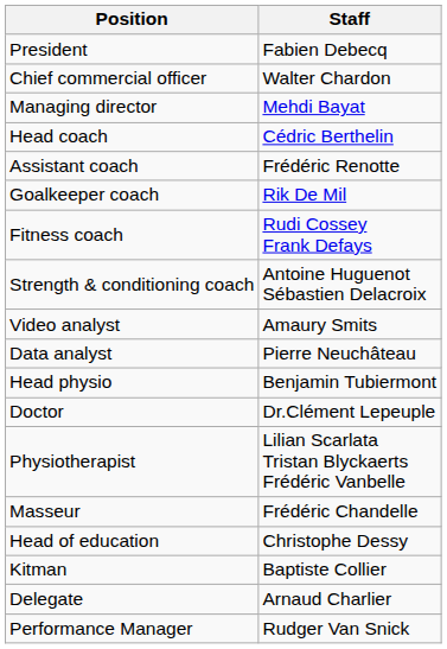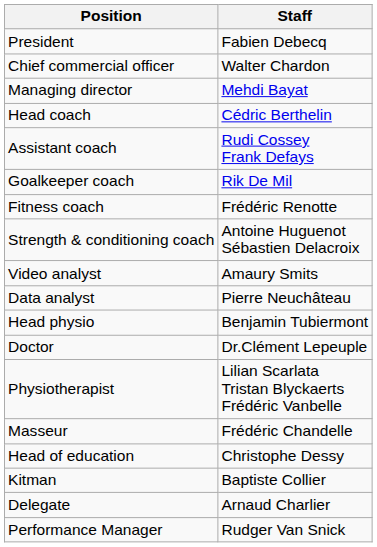Assistant coach | Staff: Frédéric Renotte -> Rudi Cossey Frank Defays
Fitness coach | Staff: Rudi Cossey Frank Defays -> Frédéric Renotte
